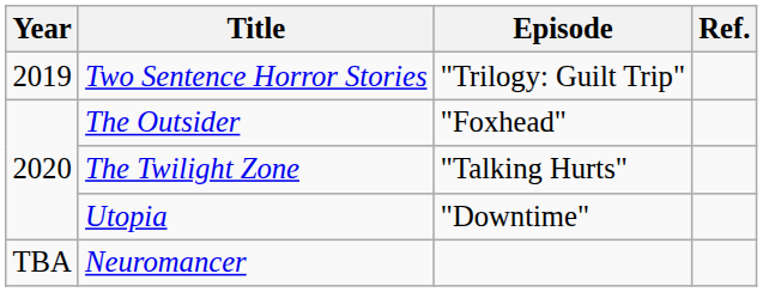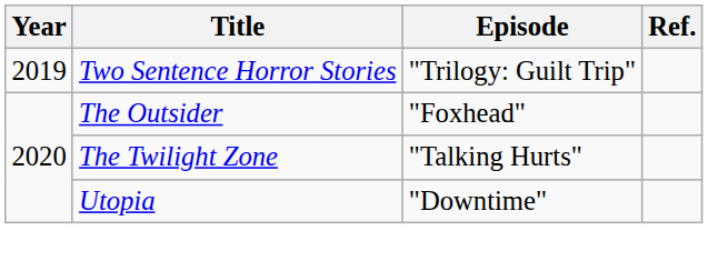- row: TBA | Neuromancer
